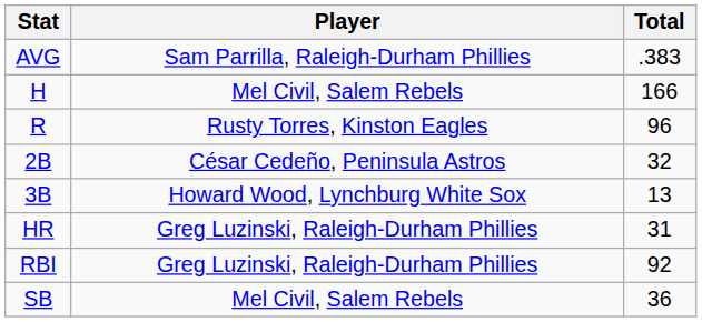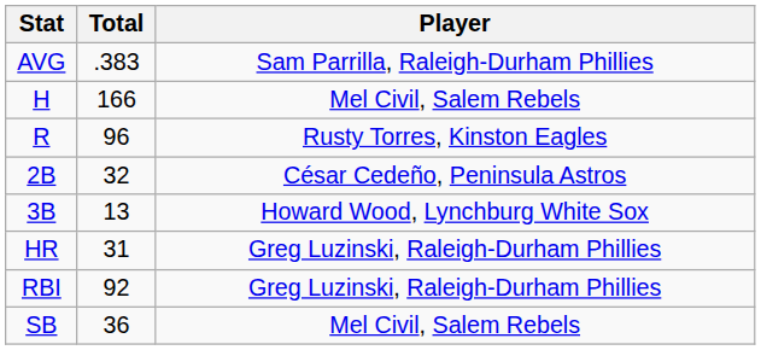columns swapped: Player <-> Total
